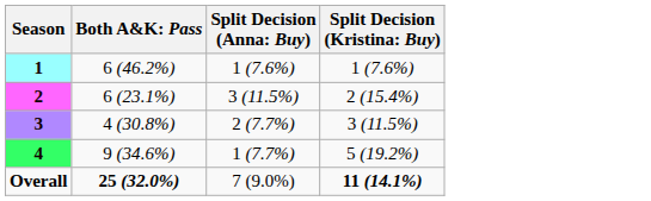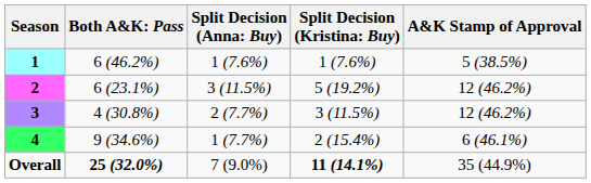+ column: A&K Stamp of Approval | 5 (38.5%) | 12 (46.2%) | 12 (46.2%) | 6 (46.1%) | 35 (44.9%)
2 | column 4: 2 (15.4%) -> 5 (19.2%)
4 | column 4: 5 (19.2%) -> 2 (15.4%)
